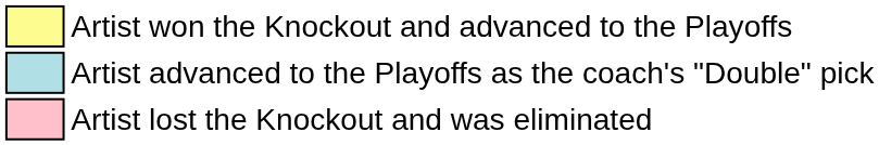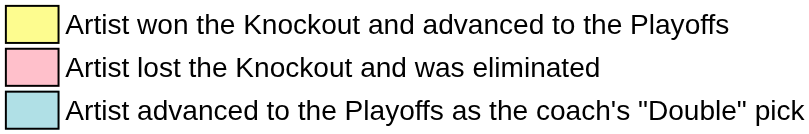rows swapped: Artist advanced to the Playoffs as the coach's "Double" pick <-> Artist lost the Knockout and was eliminated
